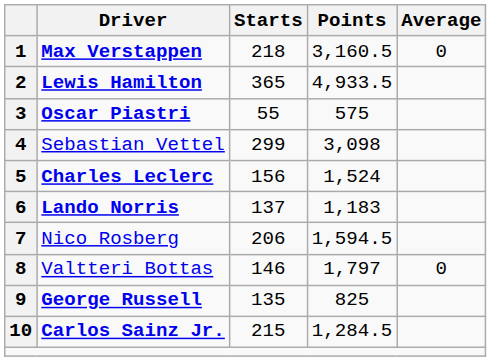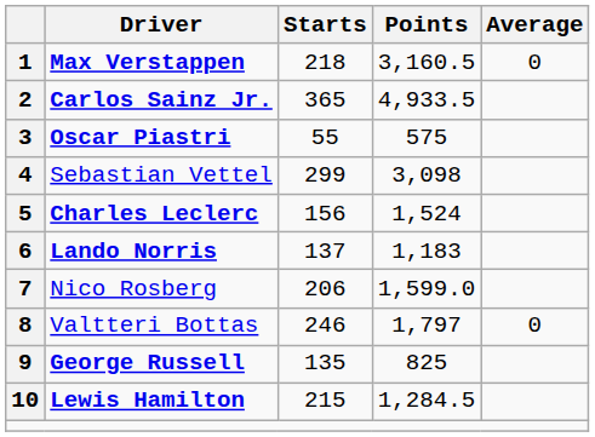2 | Driver: Lewis Hamilton -> Carlos Sainz Jr.
7 | Points: 1,594.5 -> 1,599.0
8 | Starts: 146 -> 246
10 | Driver: Carlos Sainz Jr. -> Lewis Hamilton
